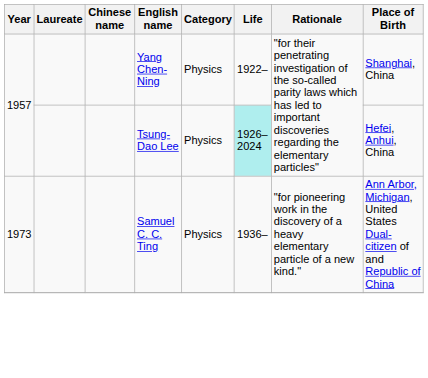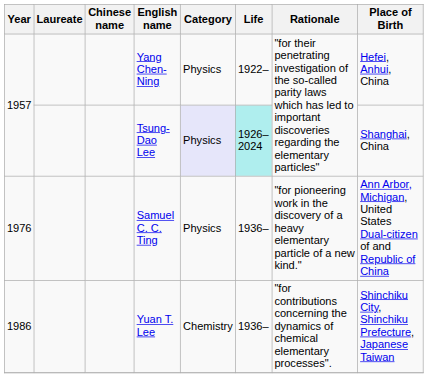Yang Chen-Ning | Place of Birth: Shanghai, China -> Hefei, Anhui, China
Tsung-Dao Lee | Category: no background -> lavender background
Tsung-Dao Lee | Place of Birth: Hefei, Anhui, China -> Shanghai, China
Samuel C. C. Ting | Year: 1973 -> 1976
+ row: 1986 | Yuan T. Lee | Chemistry | 1936– | "for contributions concerning the dynamics of chemical elementary processes". | Shinchiku City, Shinchiku Prefecture, Japanese Taiwan
